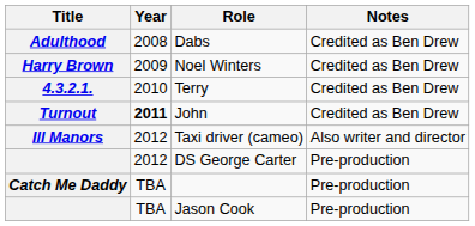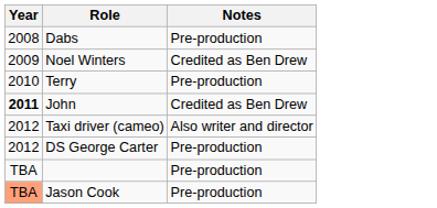- column: Title | Adulthood | Harry Brown | 4.3.2.1. | Turnout | Ill Manors | Catch Me Daddy
Dabs | Notes: Credited as Ben Drew -> Pre-production
Terry | Notes: Credited as Ben Drew -> Pre-production
Jason Cook | Year: no background -> lightsalmon background
